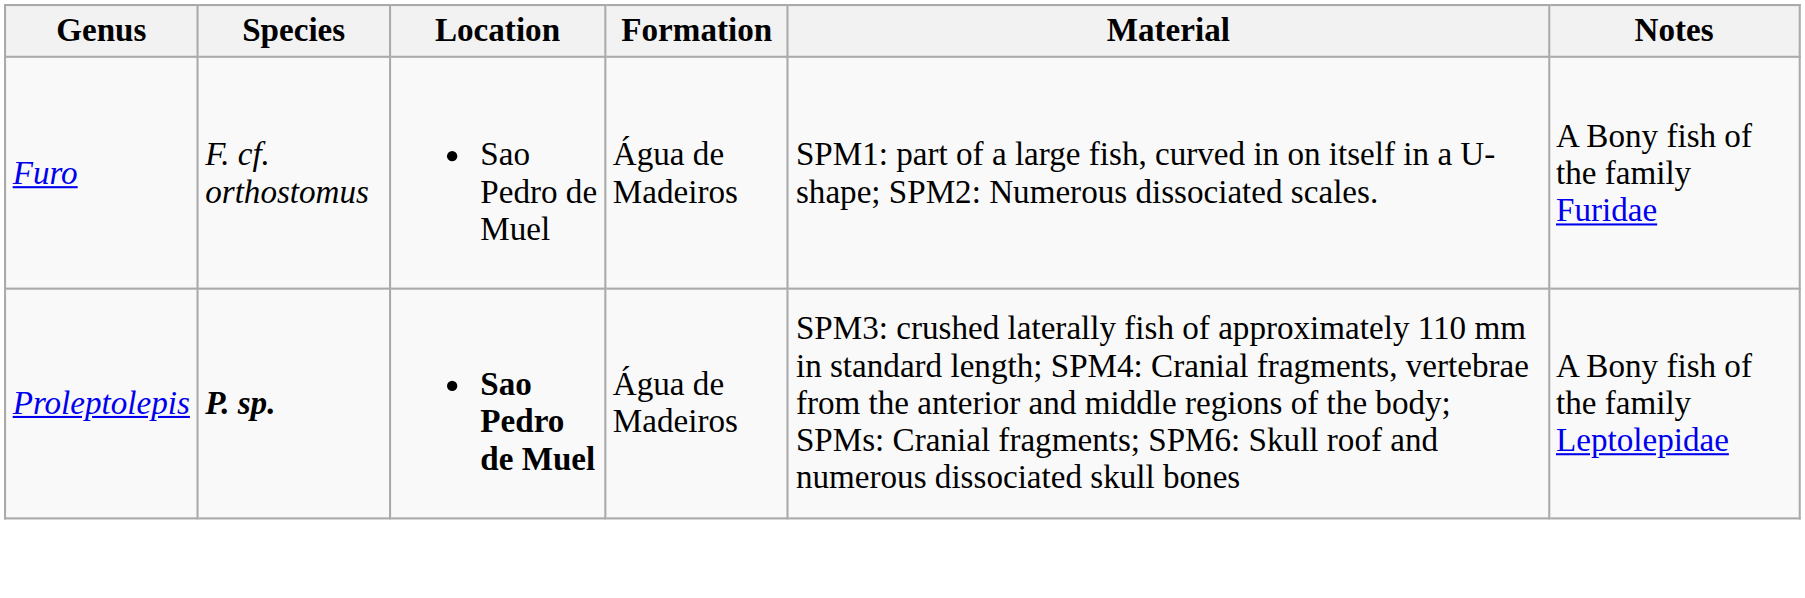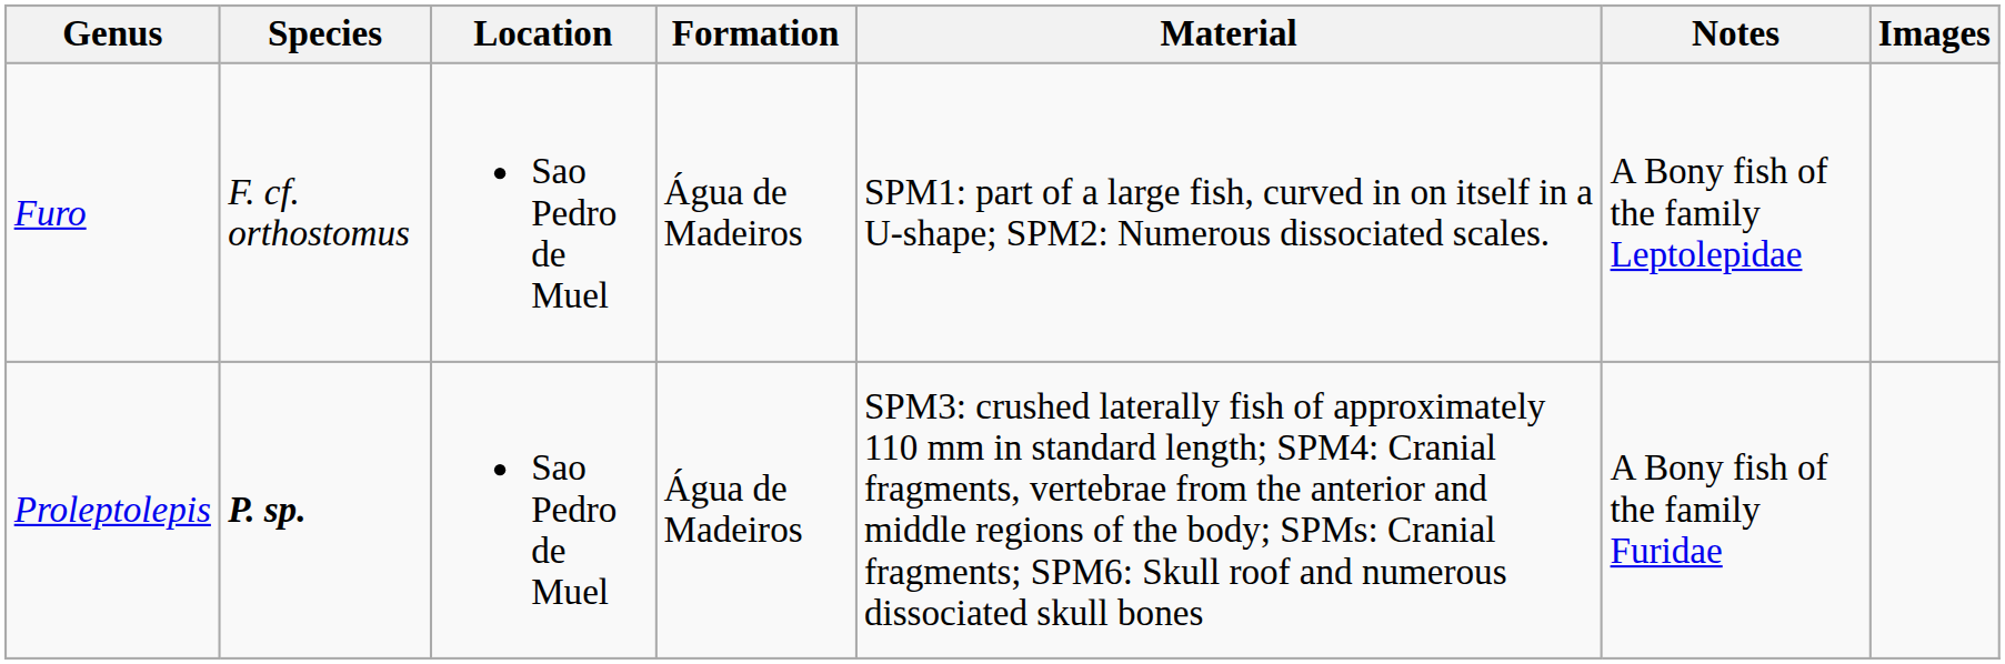+ column: Images
Furo | Notes: A Bony fish of the family Furidae -> A Bony fish of the family Leptolepidae
Proleptolepis | Location: bold -> normal
Proleptolepis | Notes: A Bony fish of the family Leptolepidae -> A Bony fish of the family Furidae
